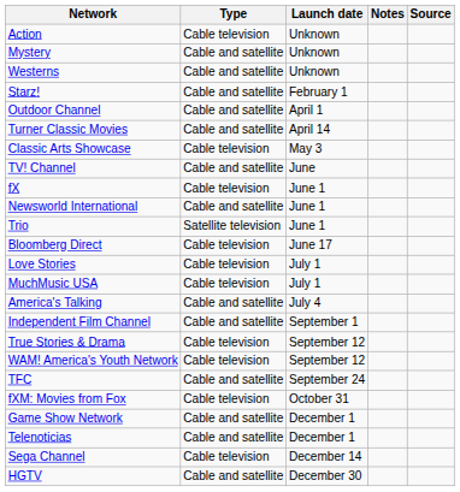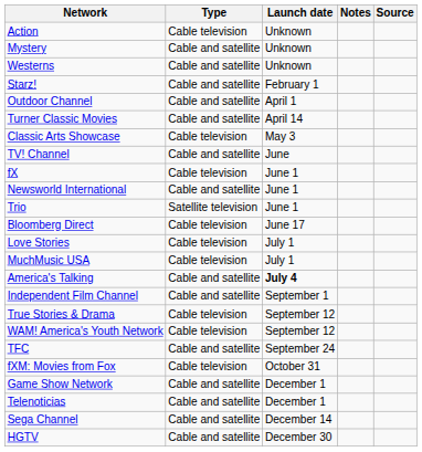America's Talking | Launch date: normal -> bold
Sega Channel | Type: Cable television -> Cable and satellite
